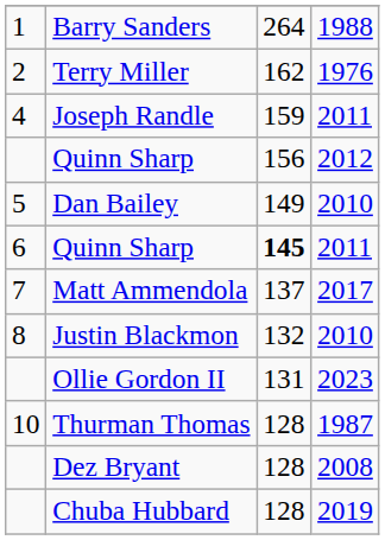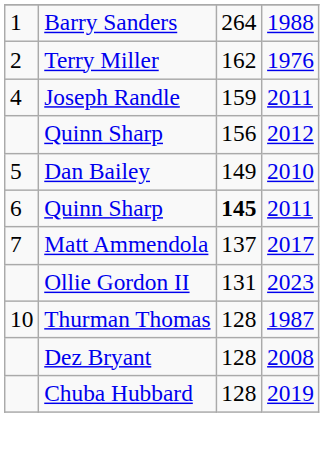- row: 8 | Justin Blackmon | 132 | 2010
